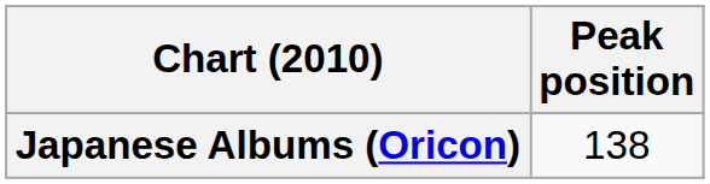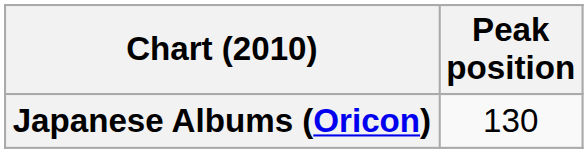Japanese Albums (Oricon) | Peak position: 138 -> 130
